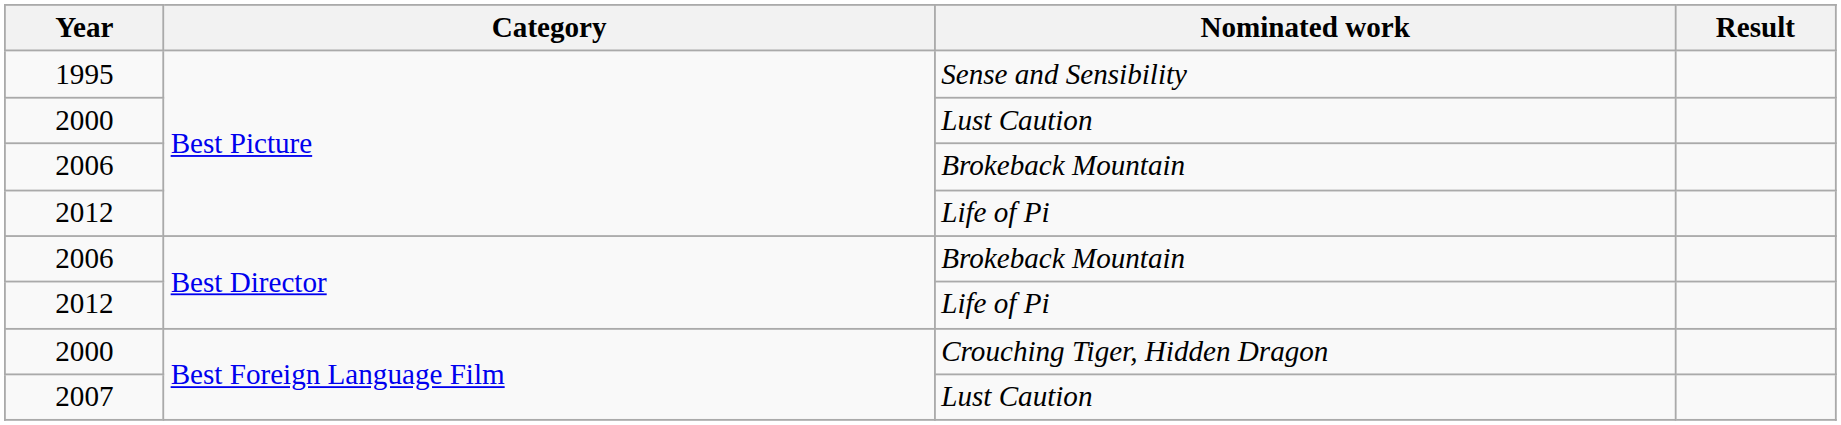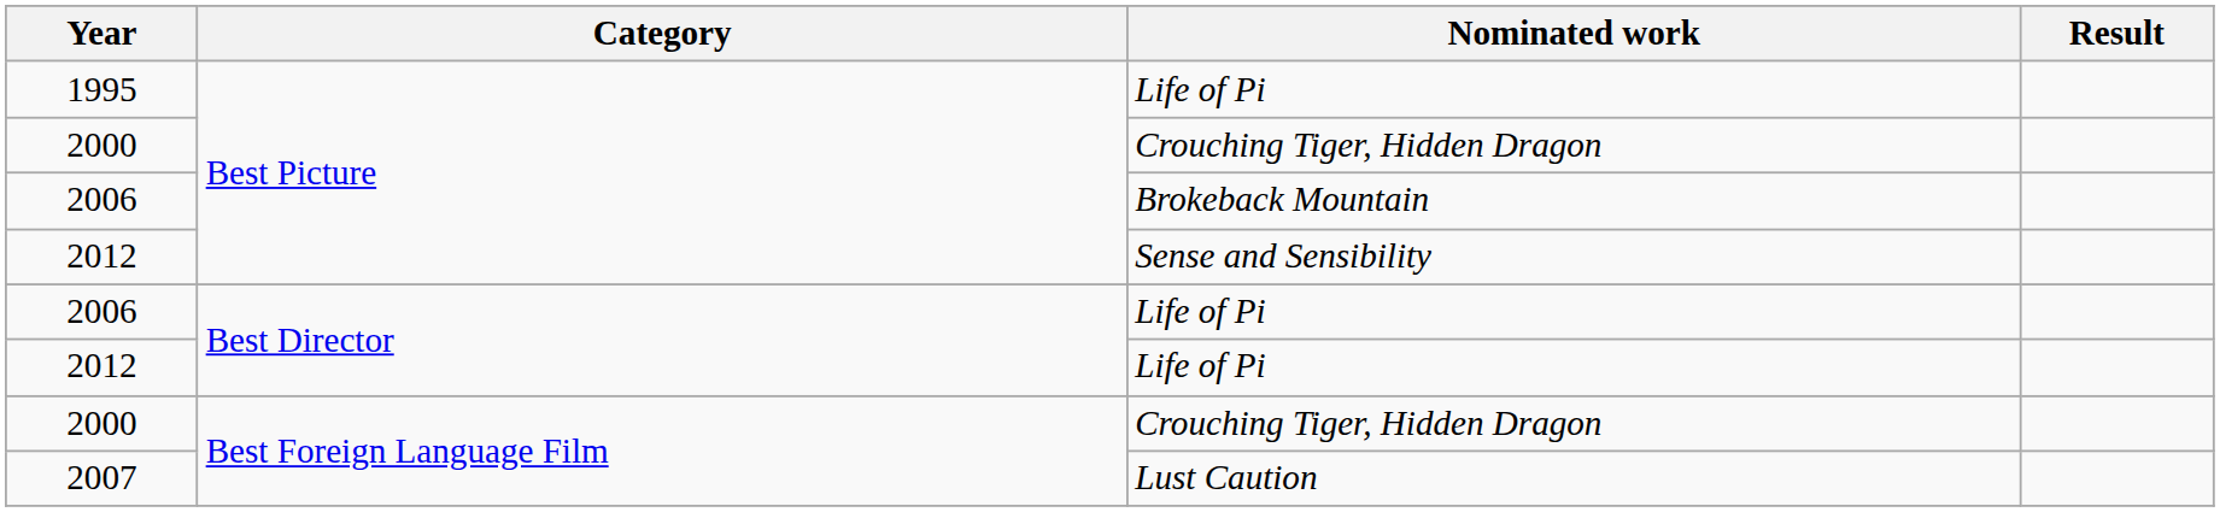1995 | Nominated work: Sense and Sensibility -> Life of Pi
2000 / Best Picture | Nominated work: Lust Caution -> Crouching Tiger, Hidden Dragon
2012 / Best Picture | Nominated work: Life of Pi -> Sense and Sensibility
2006 / Best Director | Nominated work: Brokeback Mountain -> Life of Pi
